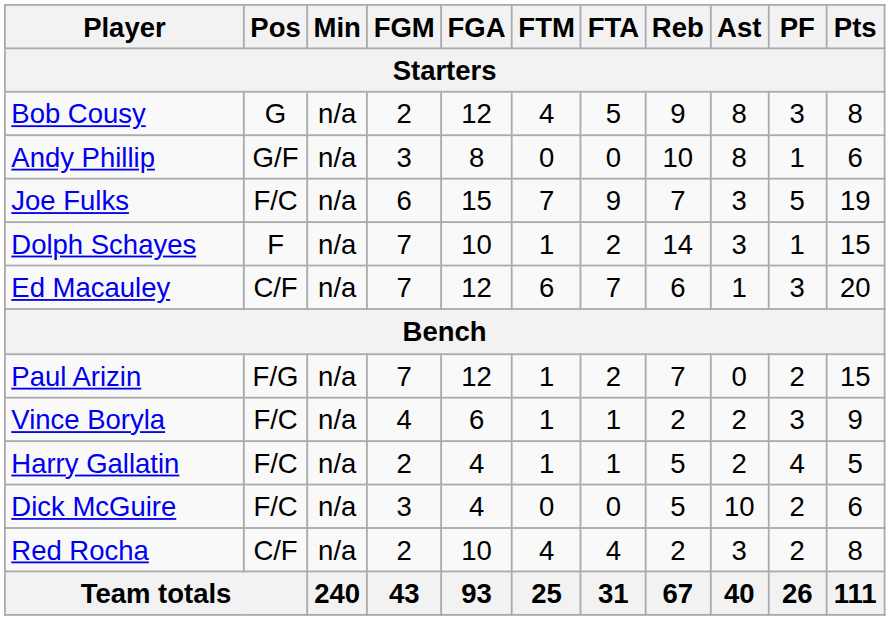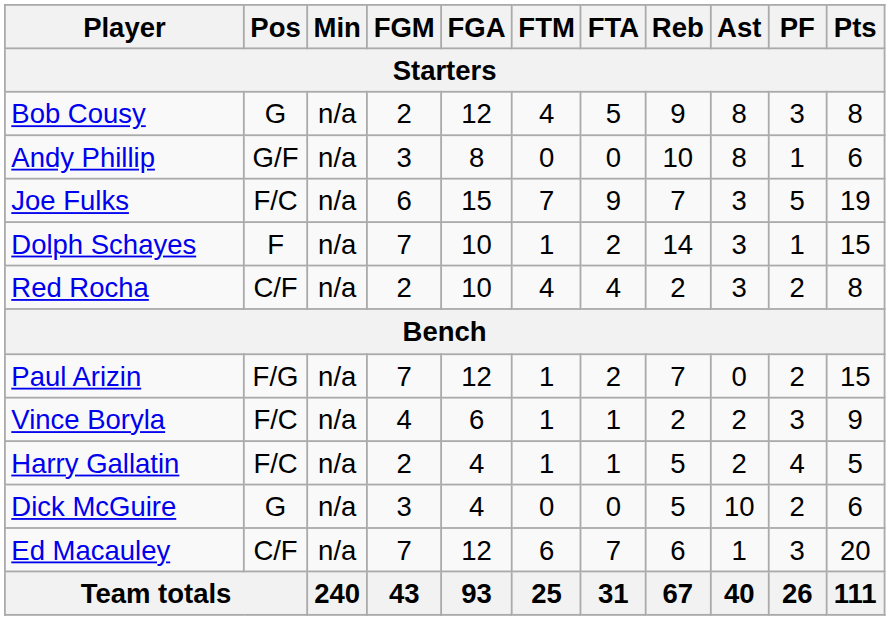rows swapped: Ed Macauley <-> Red Rocha
Dick McGuire | Pos: F/C -> G
